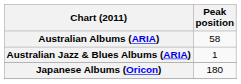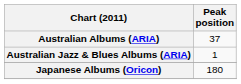Australian Albums (ARIA) | Peak position: 58 -> 37
